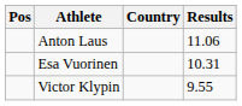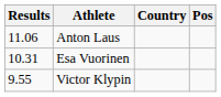columns swapped: Pos <-> Results
